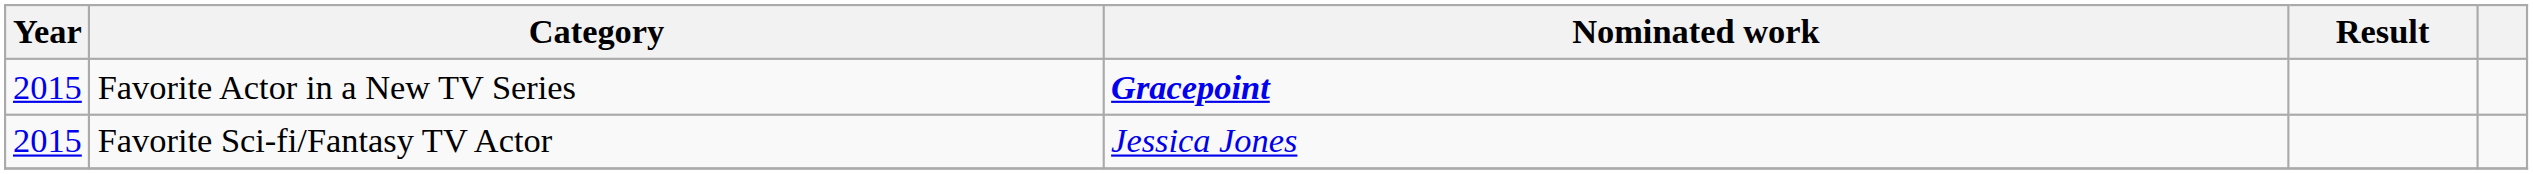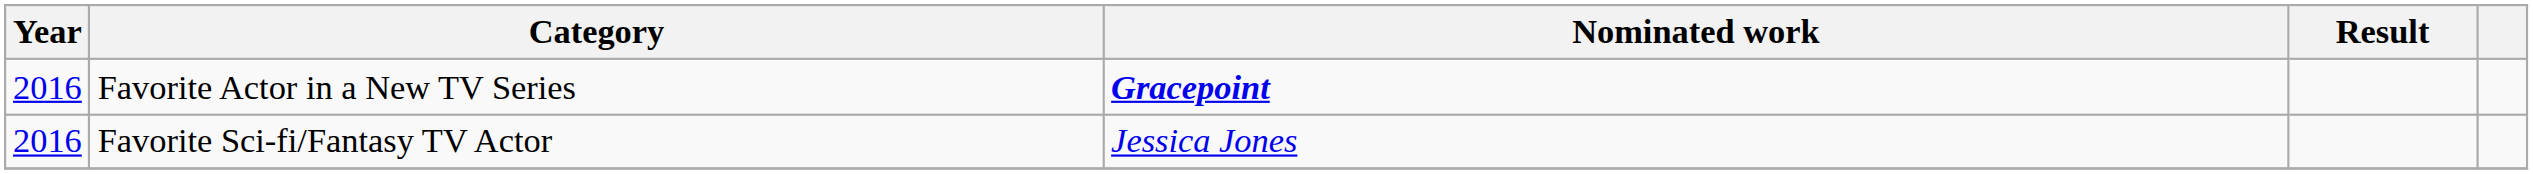Favorite Actor in a New TV Series | Year: 2015 -> 2016
Favorite Sci-fi/Fantasy TV Actor | Year: 2015 -> 2016
